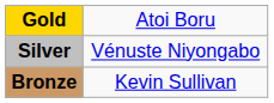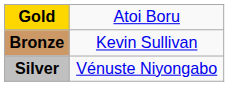rows swapped: Silver <-> Bronze
